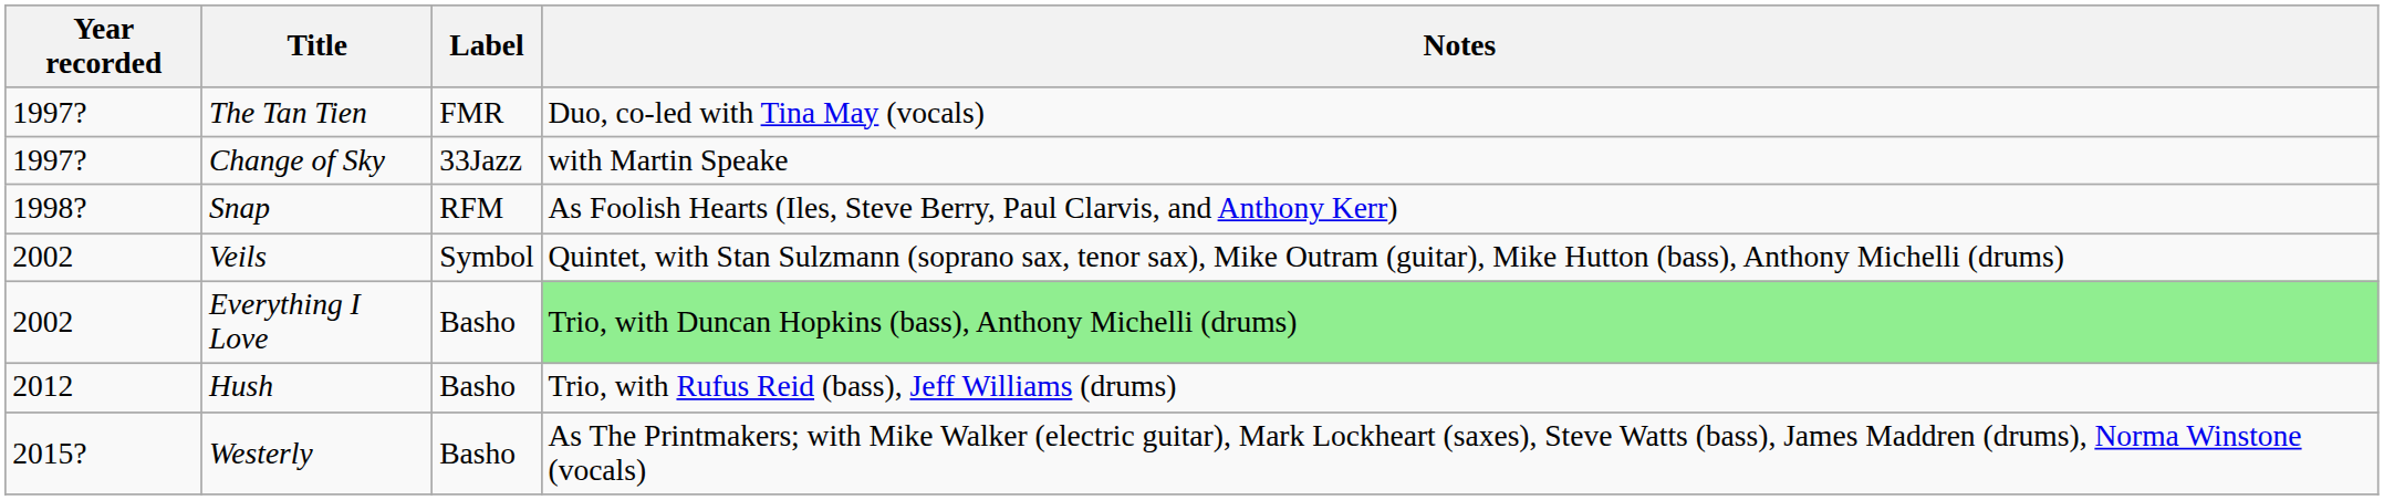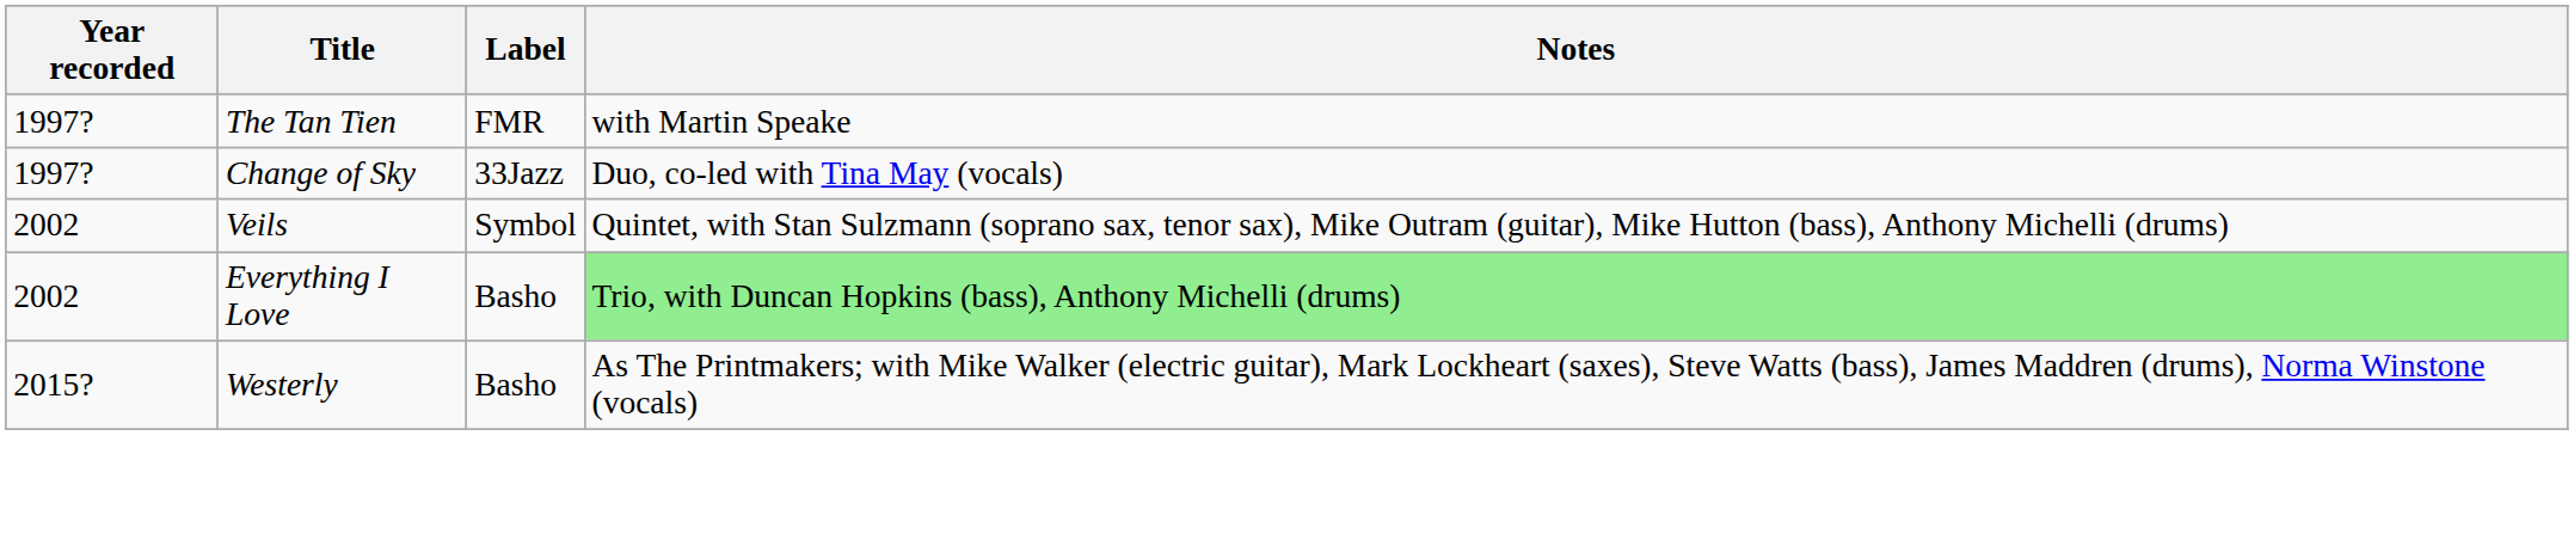The Tan Tien | Notes: Duo, co-led with Tina May (vocals) -> with Martin Speake
Change of Sky | Notes: with Martin Speake -> Duo, co-led with Tina May (vocals)
- row: 1998? | Snap | RFM | As Foolish Hearts (Iles, Steve Berry, Paul Clarvis, and Anthony Kerr)
- row: 2012 | Hush | Basho | Trio, with Rufus Reid (bass), Jeff Williams (drums)
